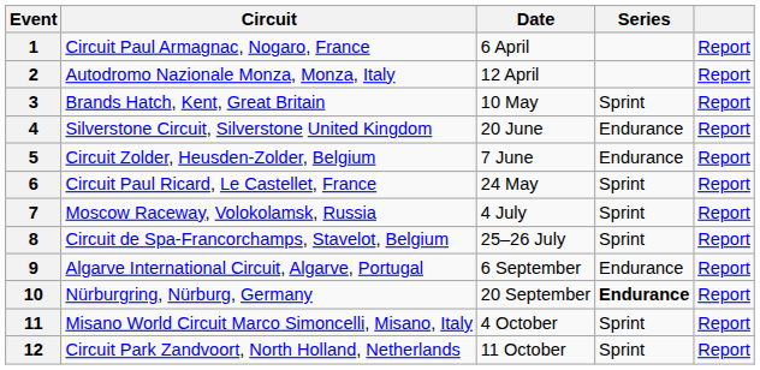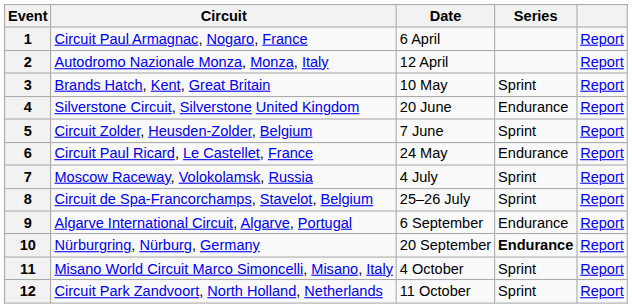5 | Series: Endurance -> Sprint
6 | Series: Sprint -> Endurance
